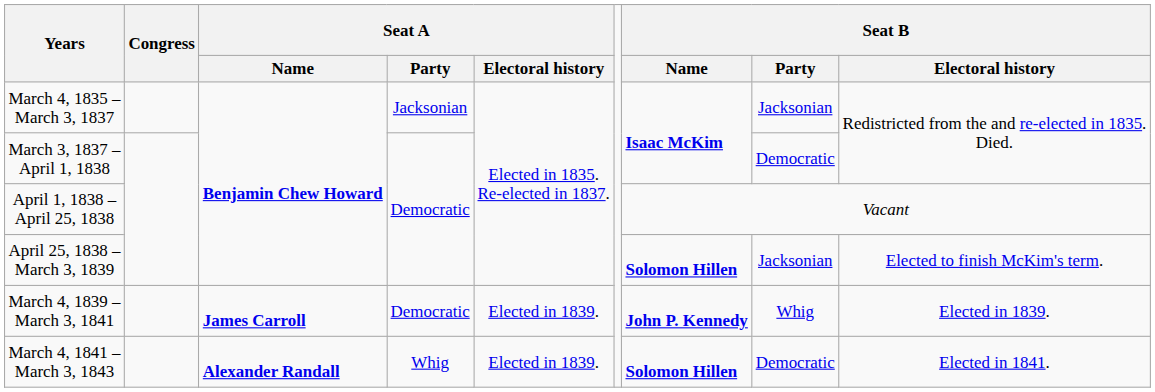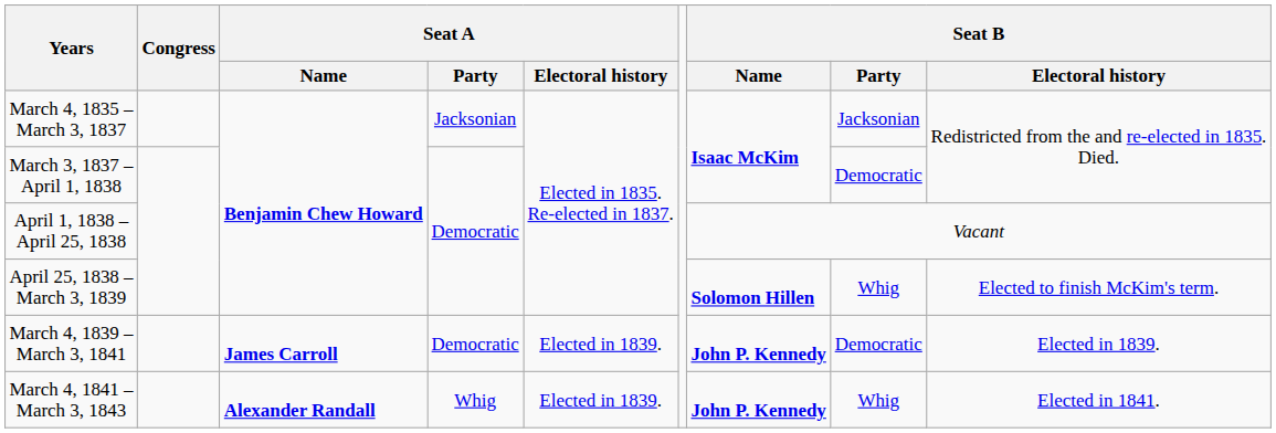April 25, 1838 – March 3, 1839 | Seat B / Party: Jacksonian -> Whig
March 4, 1839 – March 3, 1841 | Seat B / Party: Whig -> Democratic
March 4, 1841 – March 3, 1843 | Seat B / Name: Solomon Hillen -> John P. Kennedy
March 4, 1841 – March 3, 1843 | Seat B / Party: Democratic -> Whig
